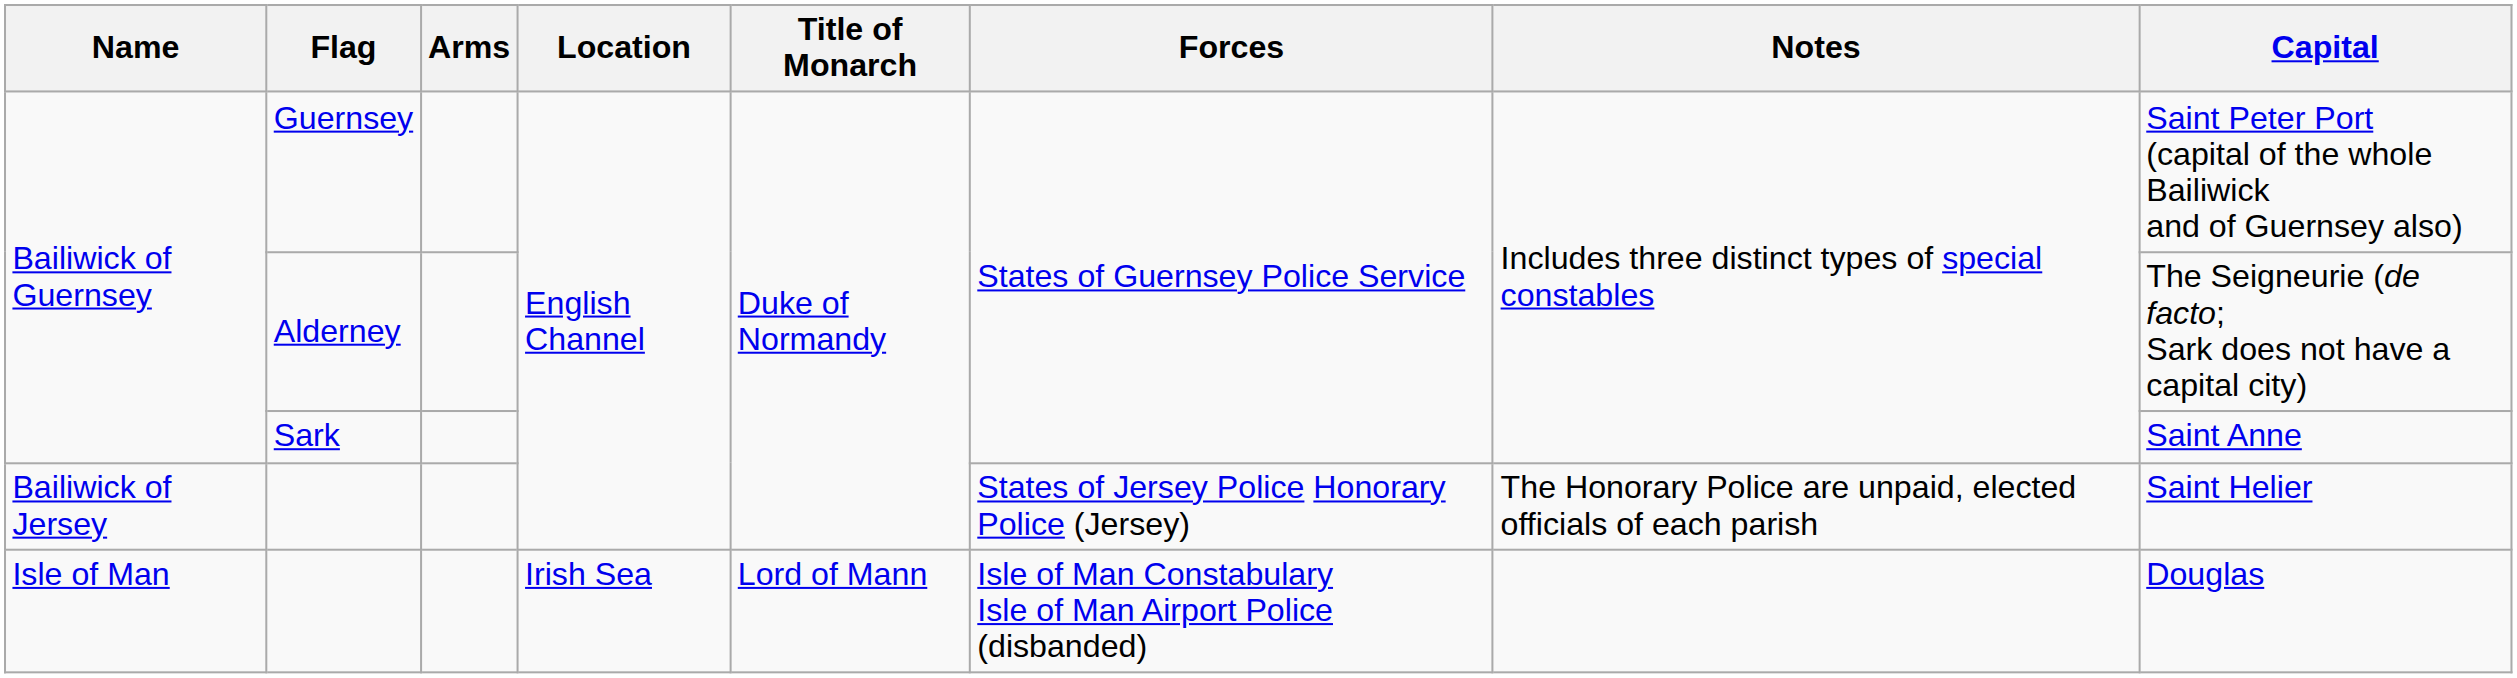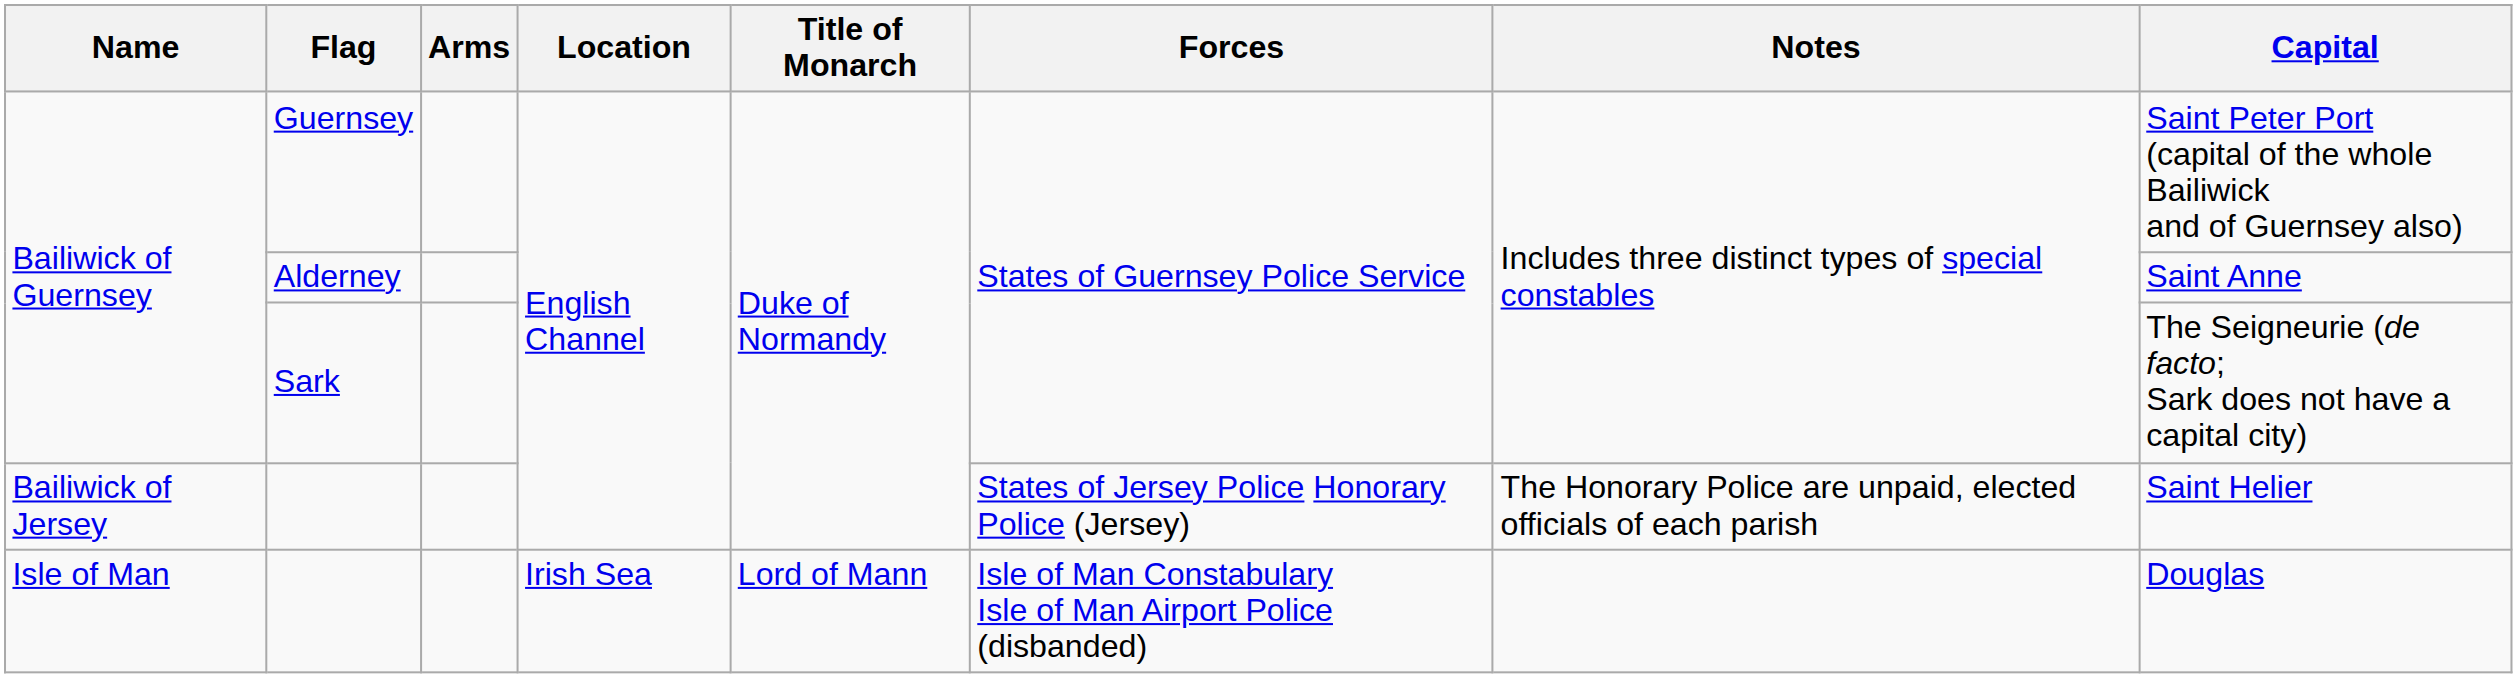Alderney | Capital: The Seigneurie (de facto; Sark does not have a capital city) -> Saint Anne
Sark | Capital: Saint Anne -> The Seigneurie (de facto; Sark does not have a capital city)
